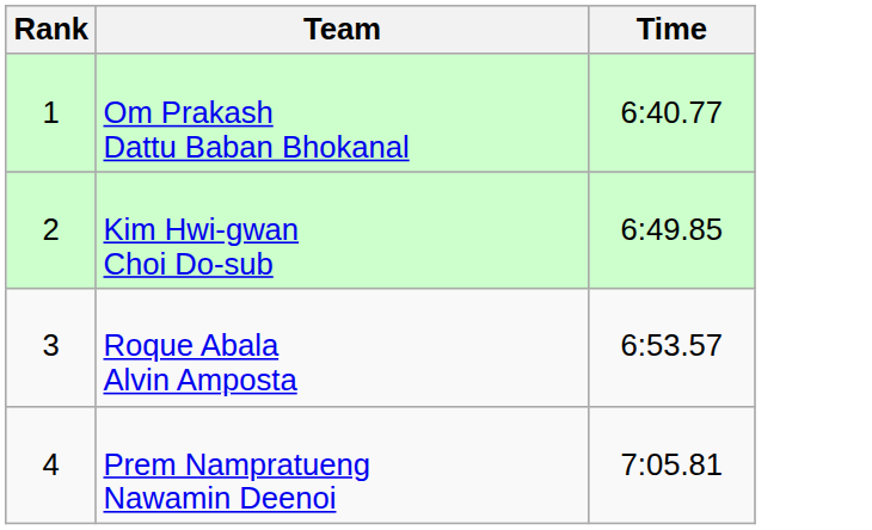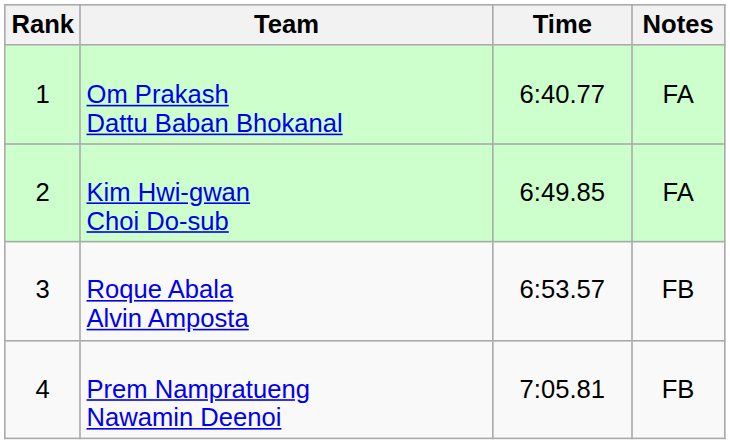+ column: Notes | FA | FA | FB | FB
